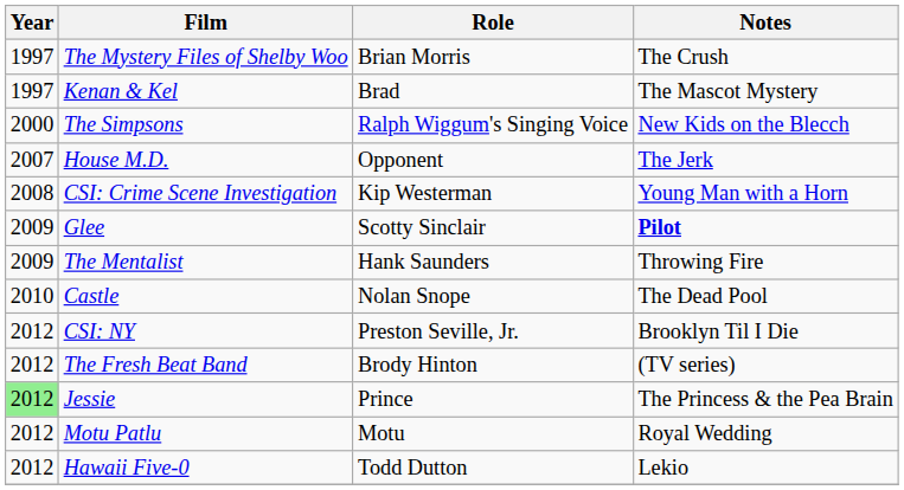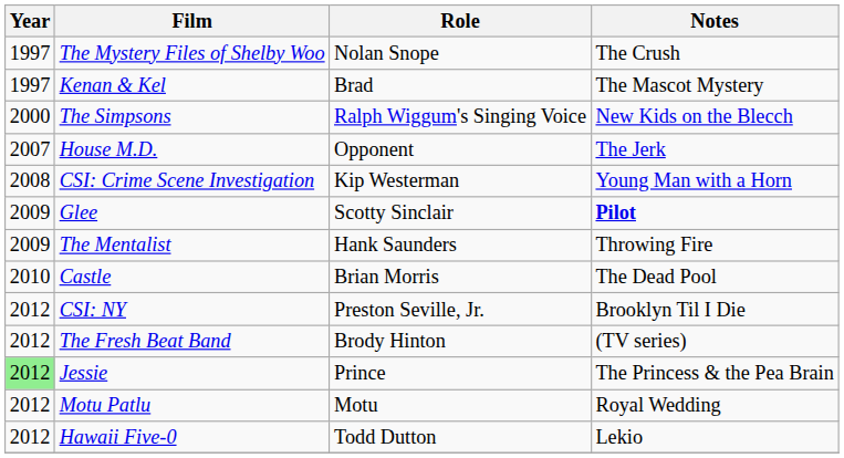The Mystery Files of Shelby Woo | Role: Brian Morris -> Nolan Snope
Castle | Role: Nolan Snope -> Brian Morris
